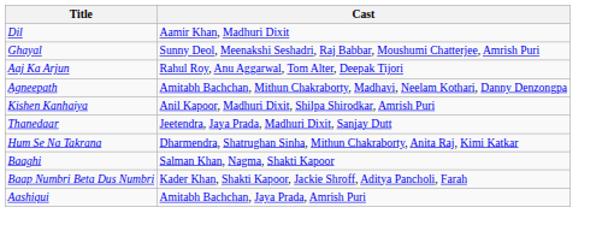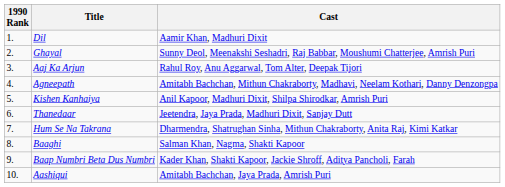+ column: 1990 Rank | 1. | 2. | 3. | 4. | 5. | 6. | 7. | 8. | 9. | 10.
